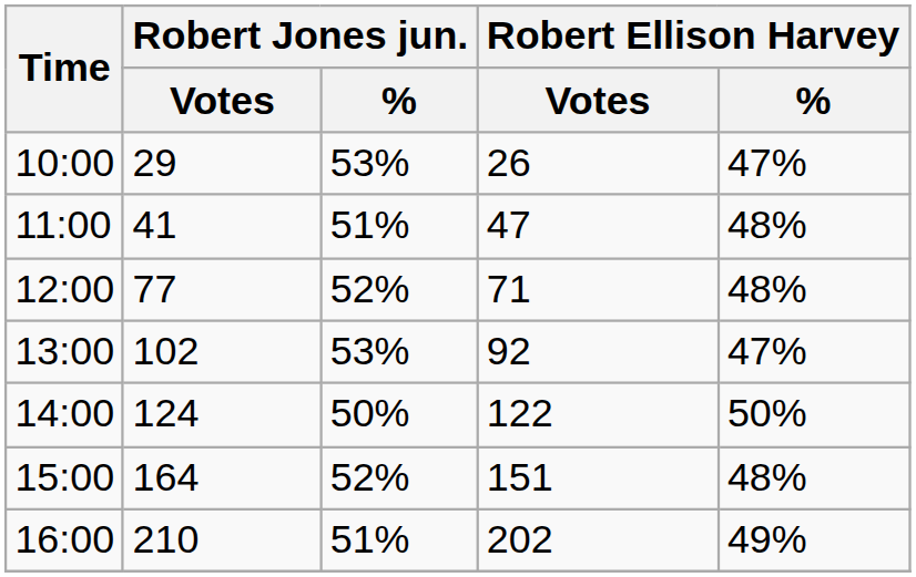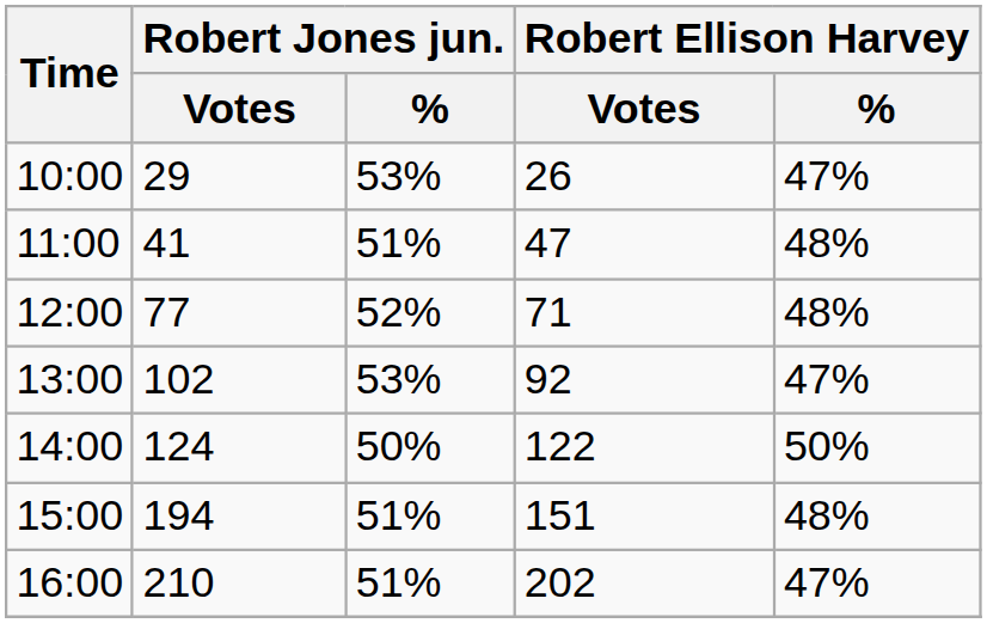15:00 | Robert Jones jun. / Votes: 164 -> 194
15:00 | Robert Jones jun. / %: 52% -> 51%
16:00 | Robert Ellison Harvey / %: 49% -> 47%
